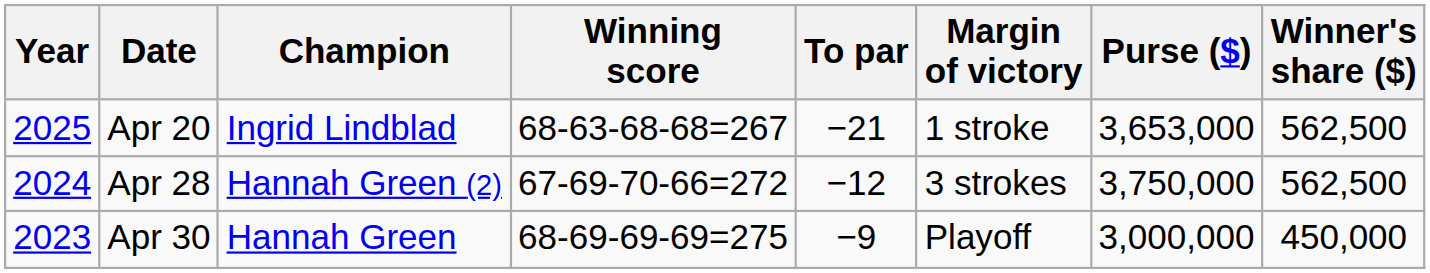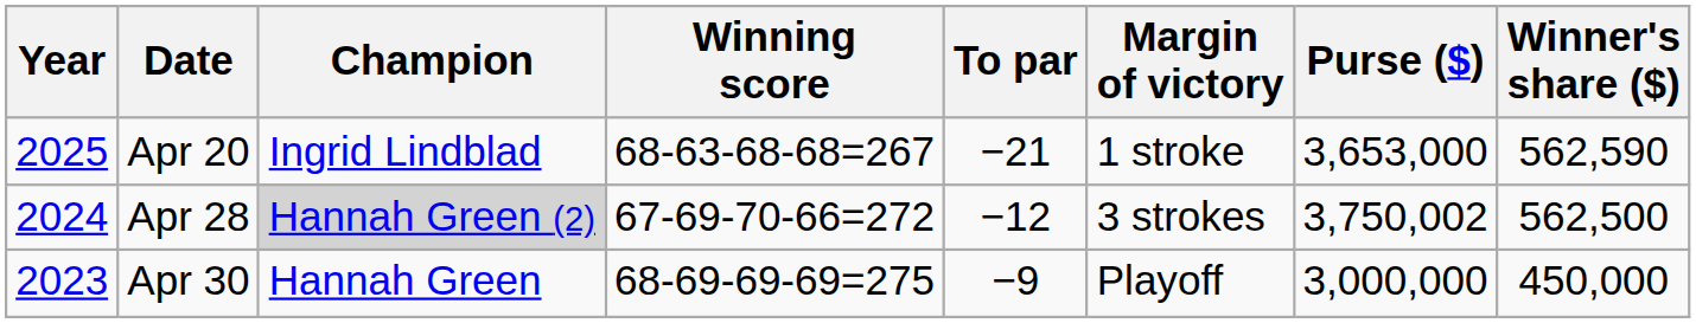Apr 20 | Winner's share ($): 562,500 -> 562,590
Apr 28 | Champion: no background -> lightgrey background
Apr 28 | Purse ($): 3,750,000 -> 3,750,002
